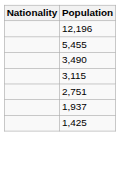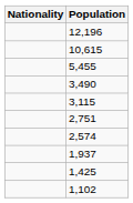+ row: 10,615
+ row: 2,574
+ row: 1,102
